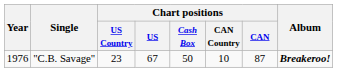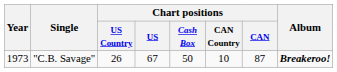"C.B. Savage" | Year: 1976 -> 1973
"C.B. Savage" | Chart positions / US Country: 23 -> 26
